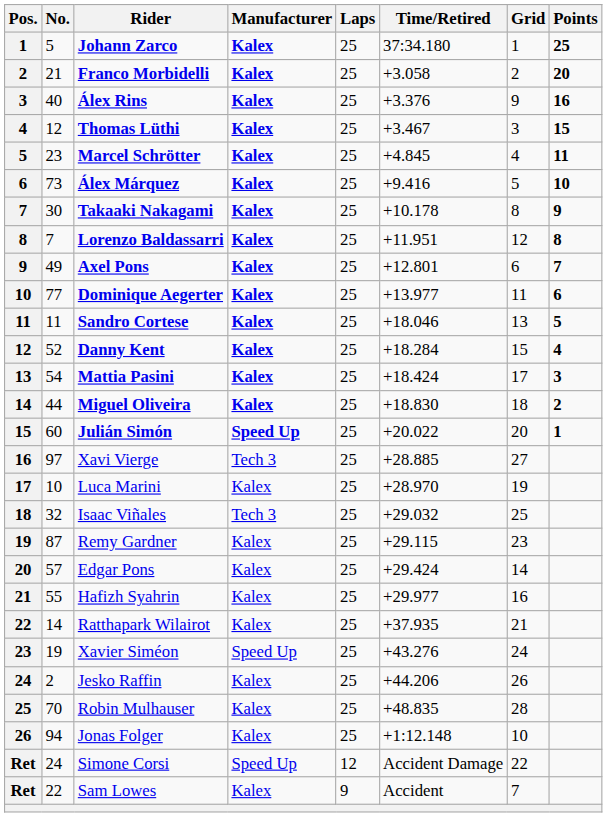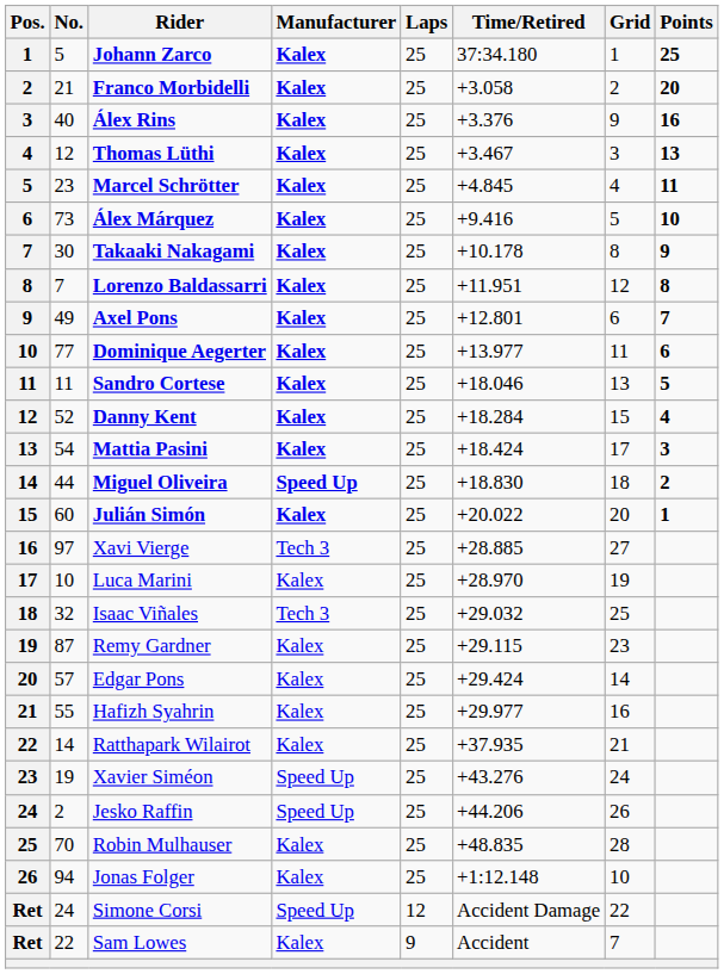Thomas Lüthi | Points: 15 -> 13
Miguel Oliveira | Manufacturer: Kalex -> Speed Up
Julián Simón | Manufacturer: Speed Up -> Kalex
Jesko Raffin | Manufacturer: Kalex -> Speed Up
